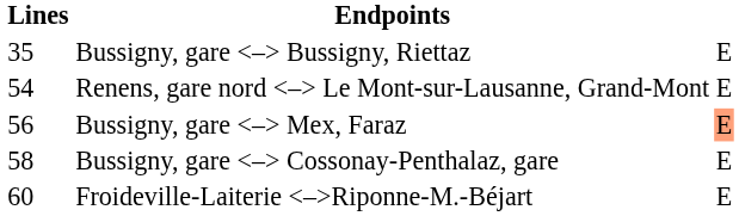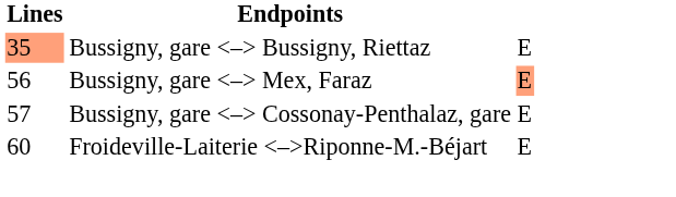Bussigny, gare Bussigny, Riettaz | Lines: no background -> lightsalmon background
- row: 54 | Renens, gare nord Le Mont-sur-Lausanne, Grand-Mont | E
Bussigny, gare Cossonay-Penthalaz, gare | Lines: 58 -> 57
